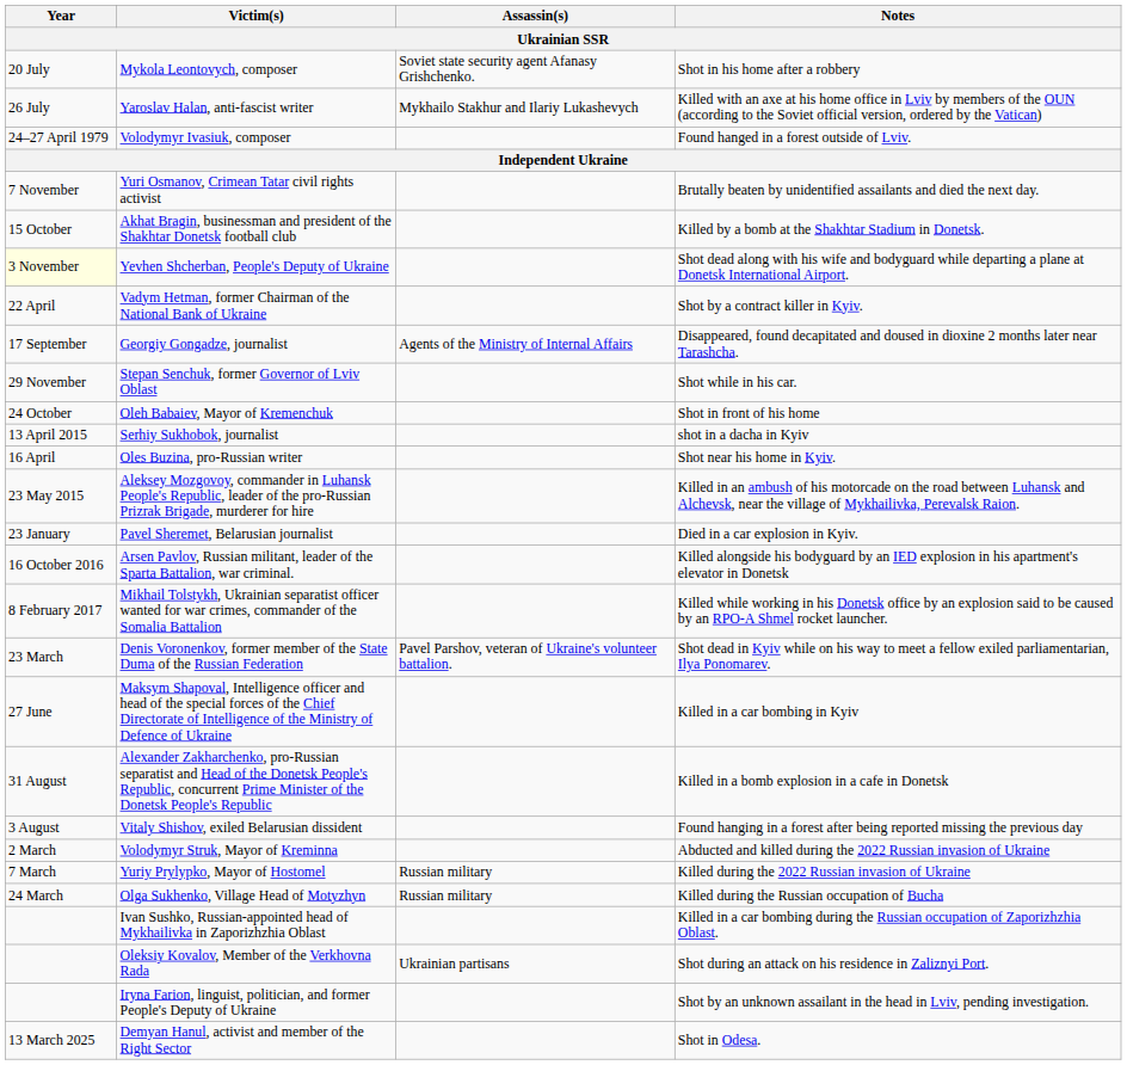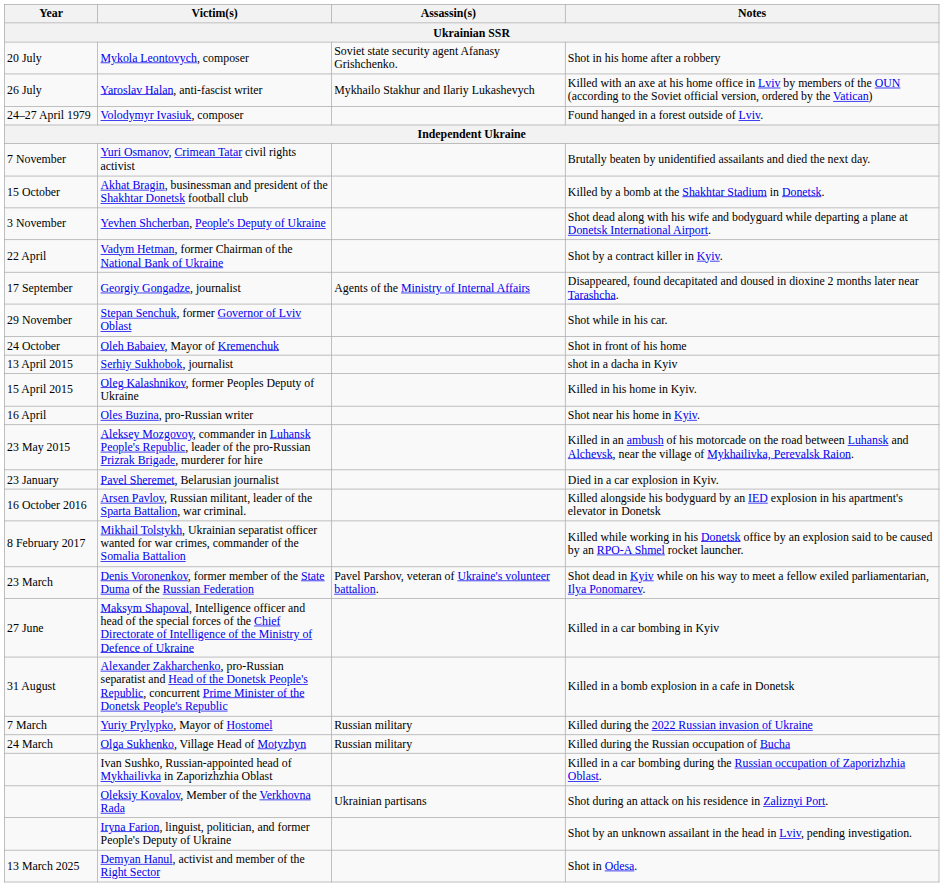Yevhen Shcherban, People's Deputy of Ukraine | Year: lightyellow background -> no background
+ row: 15 April 2015 | Oleg Kalashnikov, former Peoples Deputy of Ukraine | Killed in his home in Kyiv.
- row: 3 August | Vitaly Shishov, exiled Belarusian dissident | Found hanging in a forest after being reported missing the previous day
- row: 2 March | Volodymyr Struk, Mayor of Kreminna | Abducted and killed during the 2022 Russian invasion of Ukraine
